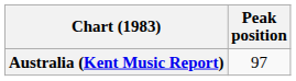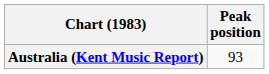Australia (Kent Music Report) | Peak position: 97 -> 93
